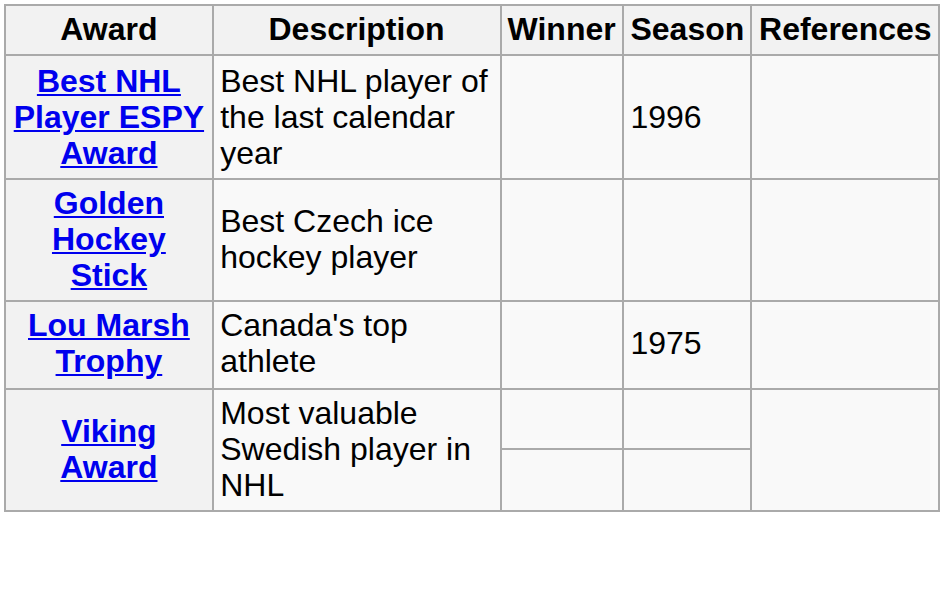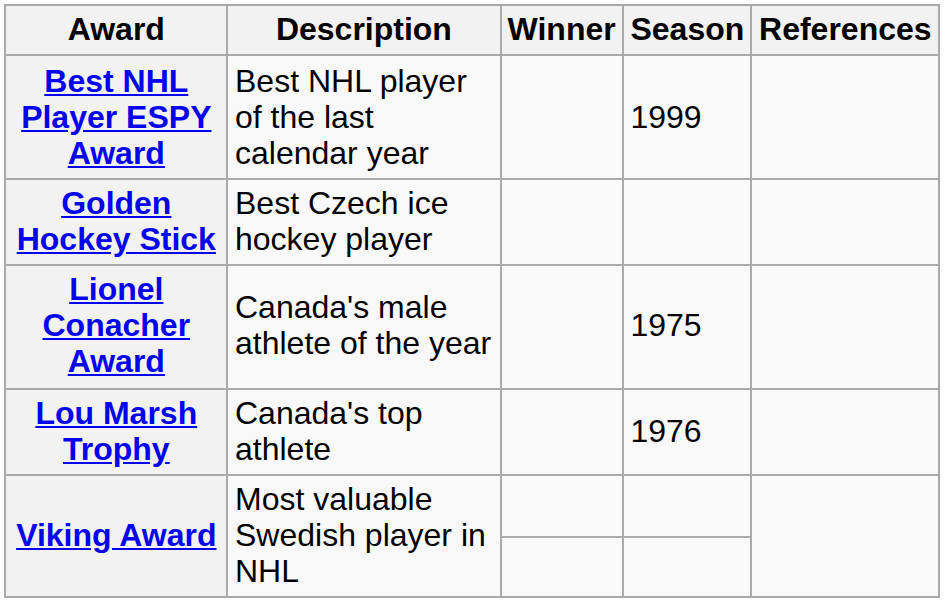Best NHL Player ESPY Award | Season: 1996 -> 1999
+ row: Lionel Conacher Award | Canada's male athlete of the year | 1975
Lou Marsh Trophy | Season: 1975 -> 1976
